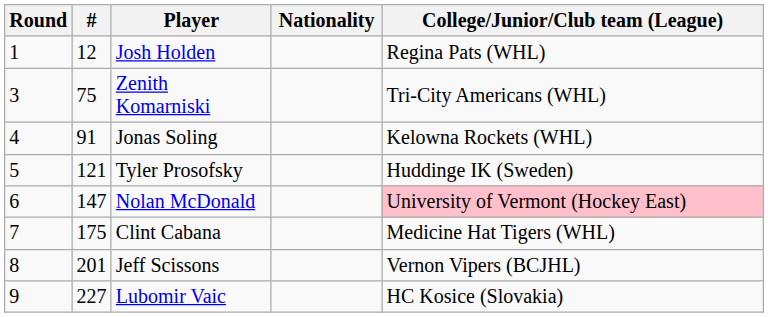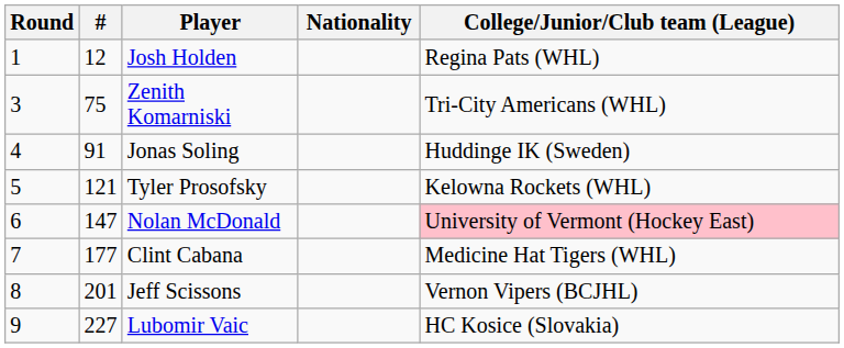Jonas Soling | College/Junior/Club team (League): Kelowna Rockets (WHL) -> Huddinge IK (Sweden)
Tyler Prosofsky | College/Junior/Club team (League): Huddinge IK (Sweden) -> Kelowna Rockets (WHL)
Clint Cabana | #: 175 -> 177
